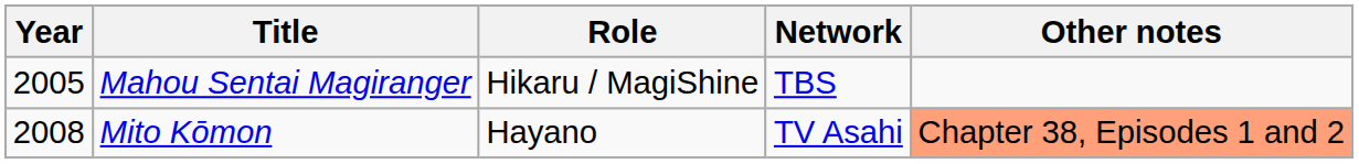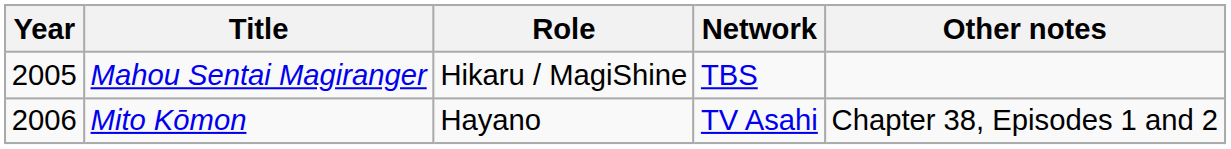Mito Kōmon | Year: 2008 -> 2006
Mito Kōmon | Other notes: lightsalmon background -> no background
